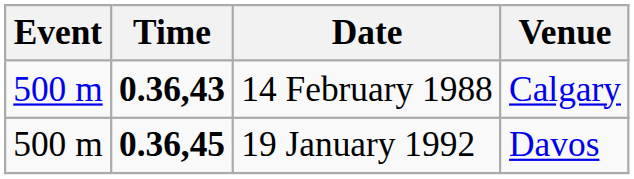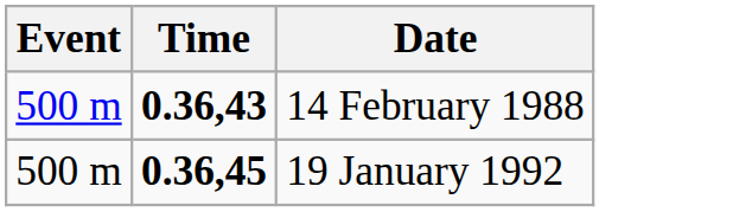- column: Venue | Calgary | Davos
